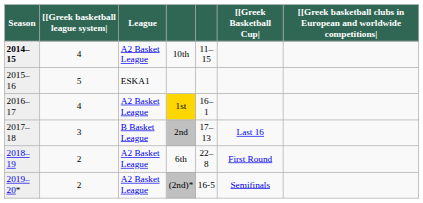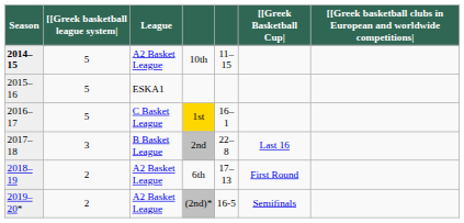10th | [[Greek basketball league system|: 4 -> 5
1st | [[Greek basketball league system|: 4 -> 5
1st | League: A2 Basket League -> C Basket League
2nd | column 5: 17–13 -> 22–8
6th | column 5: 22–8 -> 17–13
